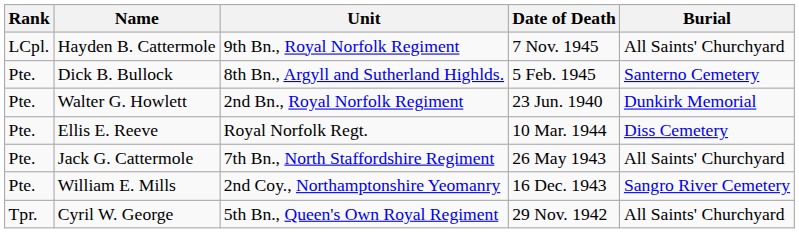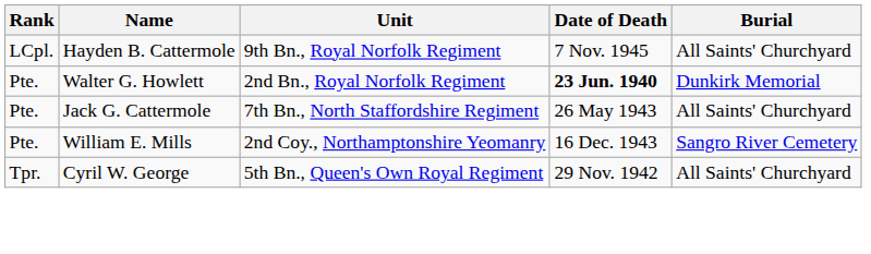- row: Pte. | Dick B. Bullock | 8th Bn., Argyll and Sutherland Highlds. | 5 Feb. 1945 | Santerno Cemetery
Walter G. Howlett | Date of Death: normal -> bold
- row: Pte. | Ellis E. Reeve | Royal Norfolk Regt. | 10 Mar. 1944 | Diss Cemetery
